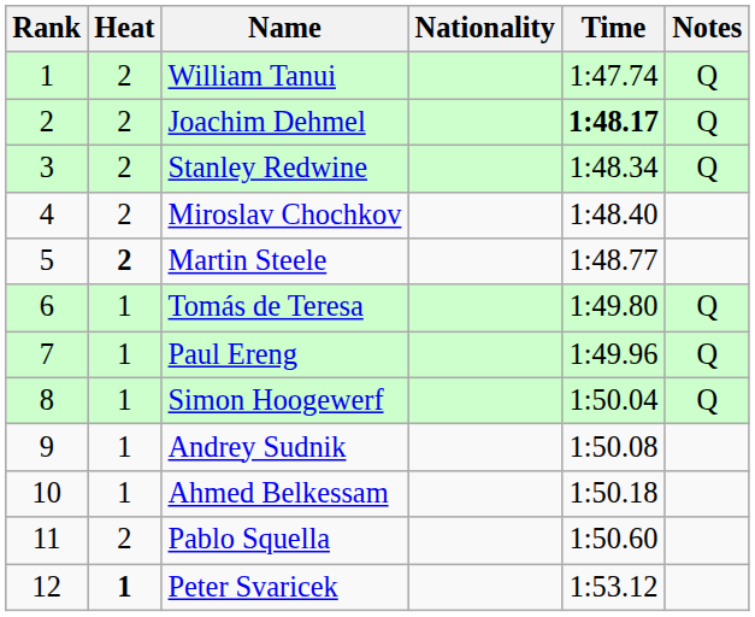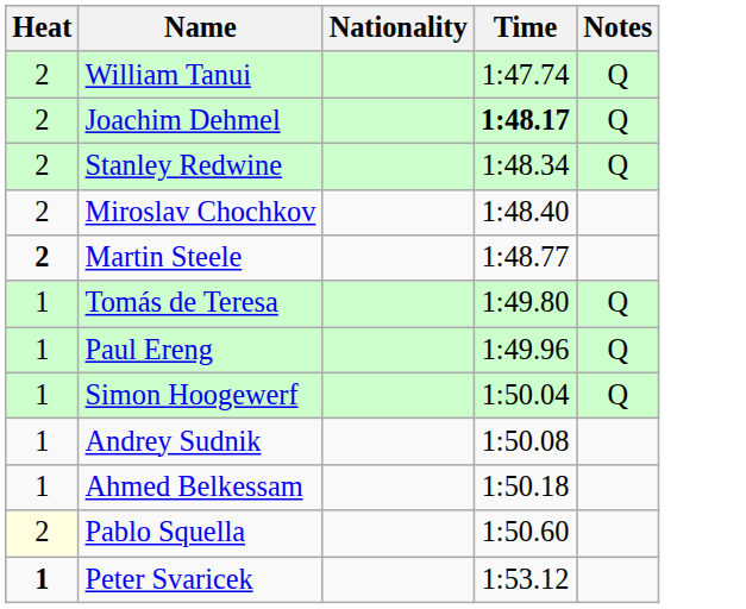- column: Rank | 1 | 2 | 3 | 4 | 5 | 6 | 7 | 8 | 9 | 10 | 11 | 12
Pablo Squella | Heat: no background -> lightyellow background
